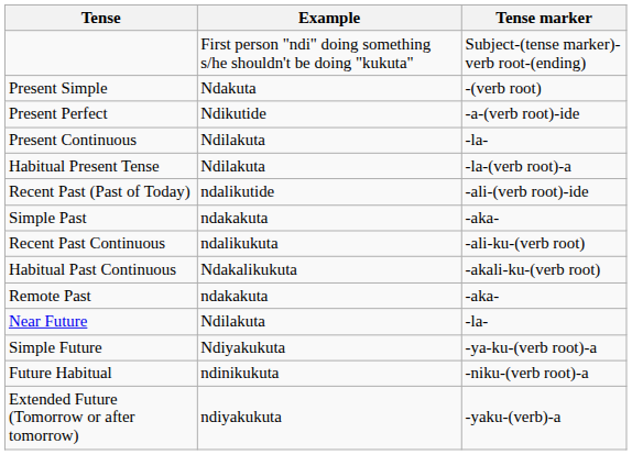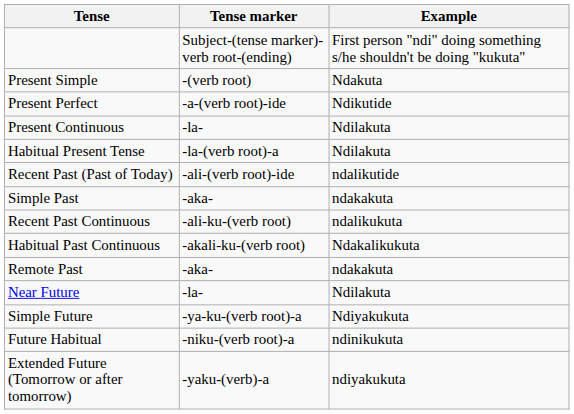columns swapped: Tense marker <-> Example
